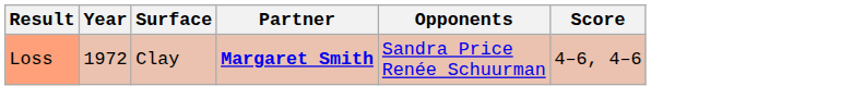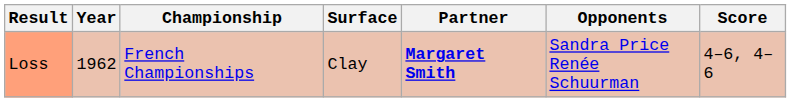+ column: Championship | French Championships
Loss | Year: 1972 -> 1962
